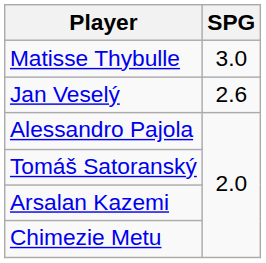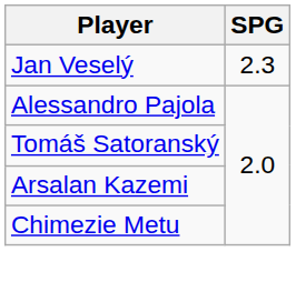- row: Matisse Thybulle | 3.0
Jan Veselý | SPG: 2.6 -> 2.3
